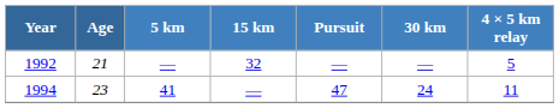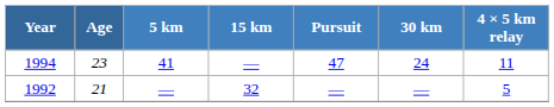rows swapped: 1992 <-> 1994
